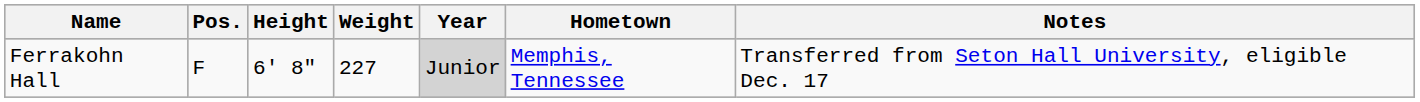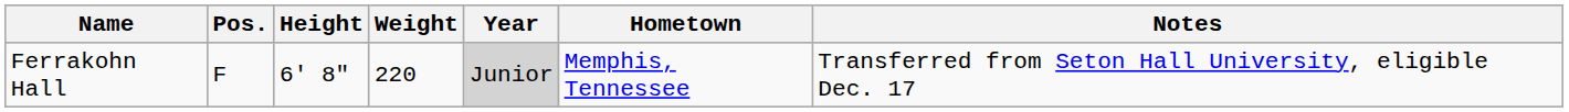Ferrakohn Hall | Weight: 227 -> 220
